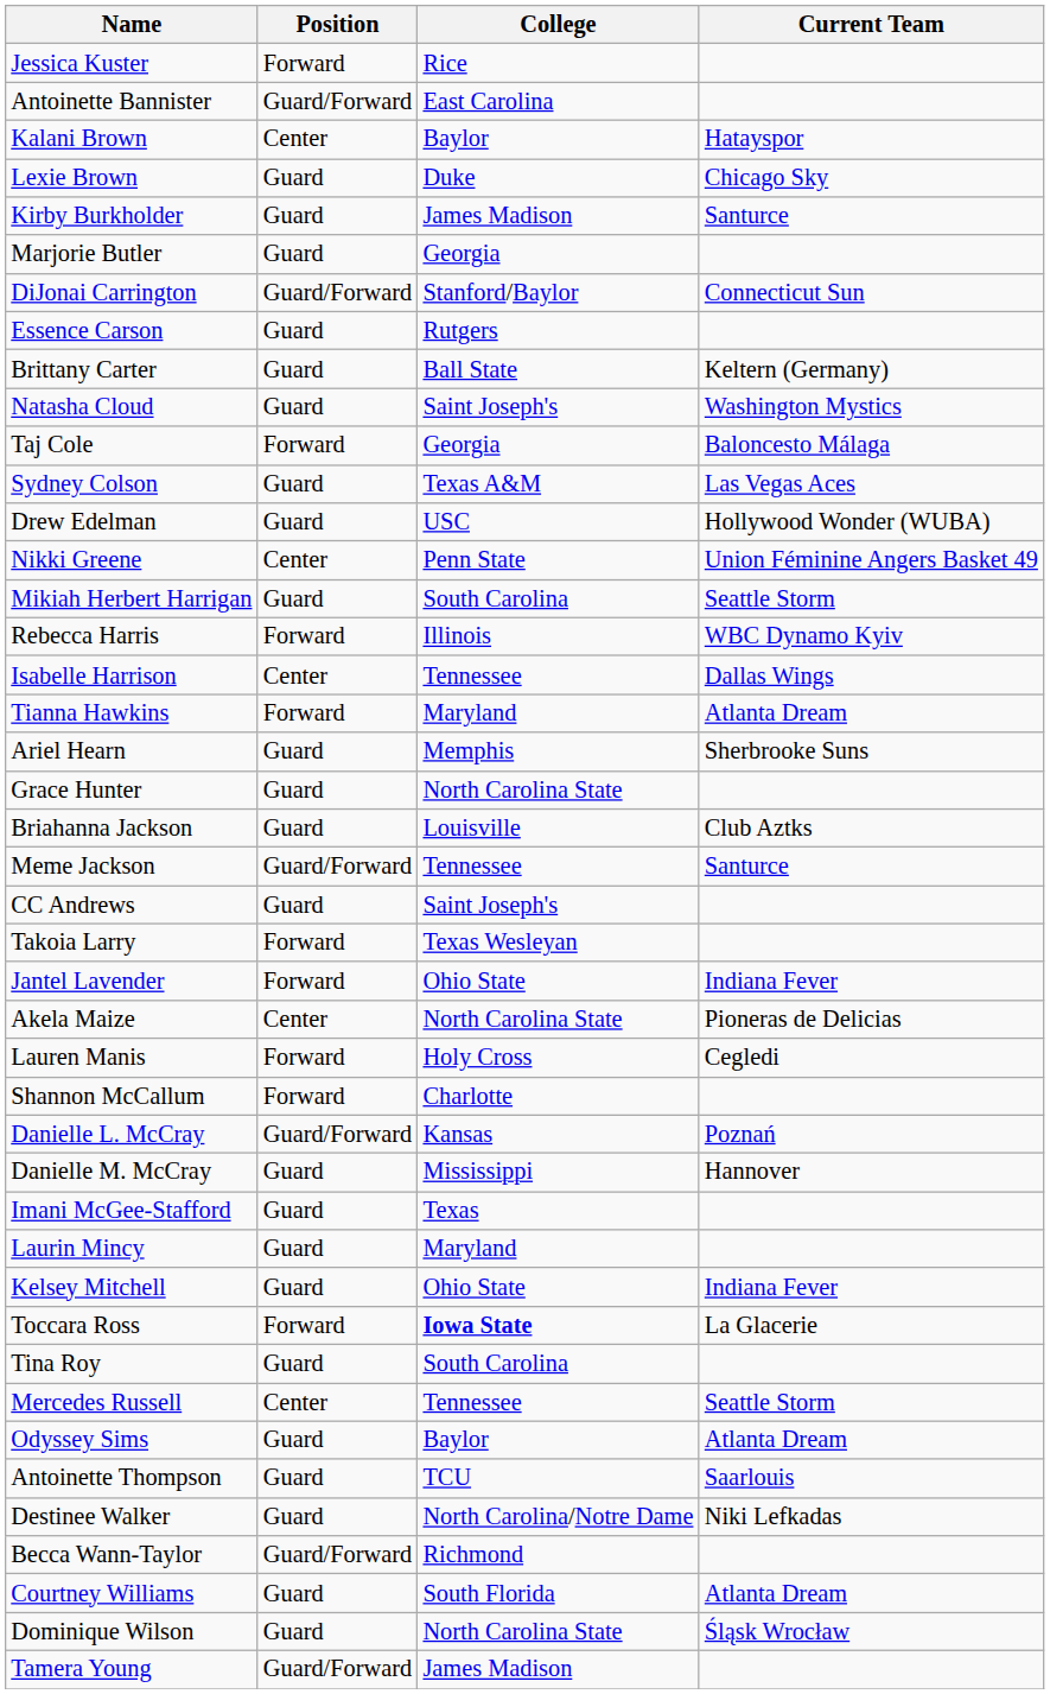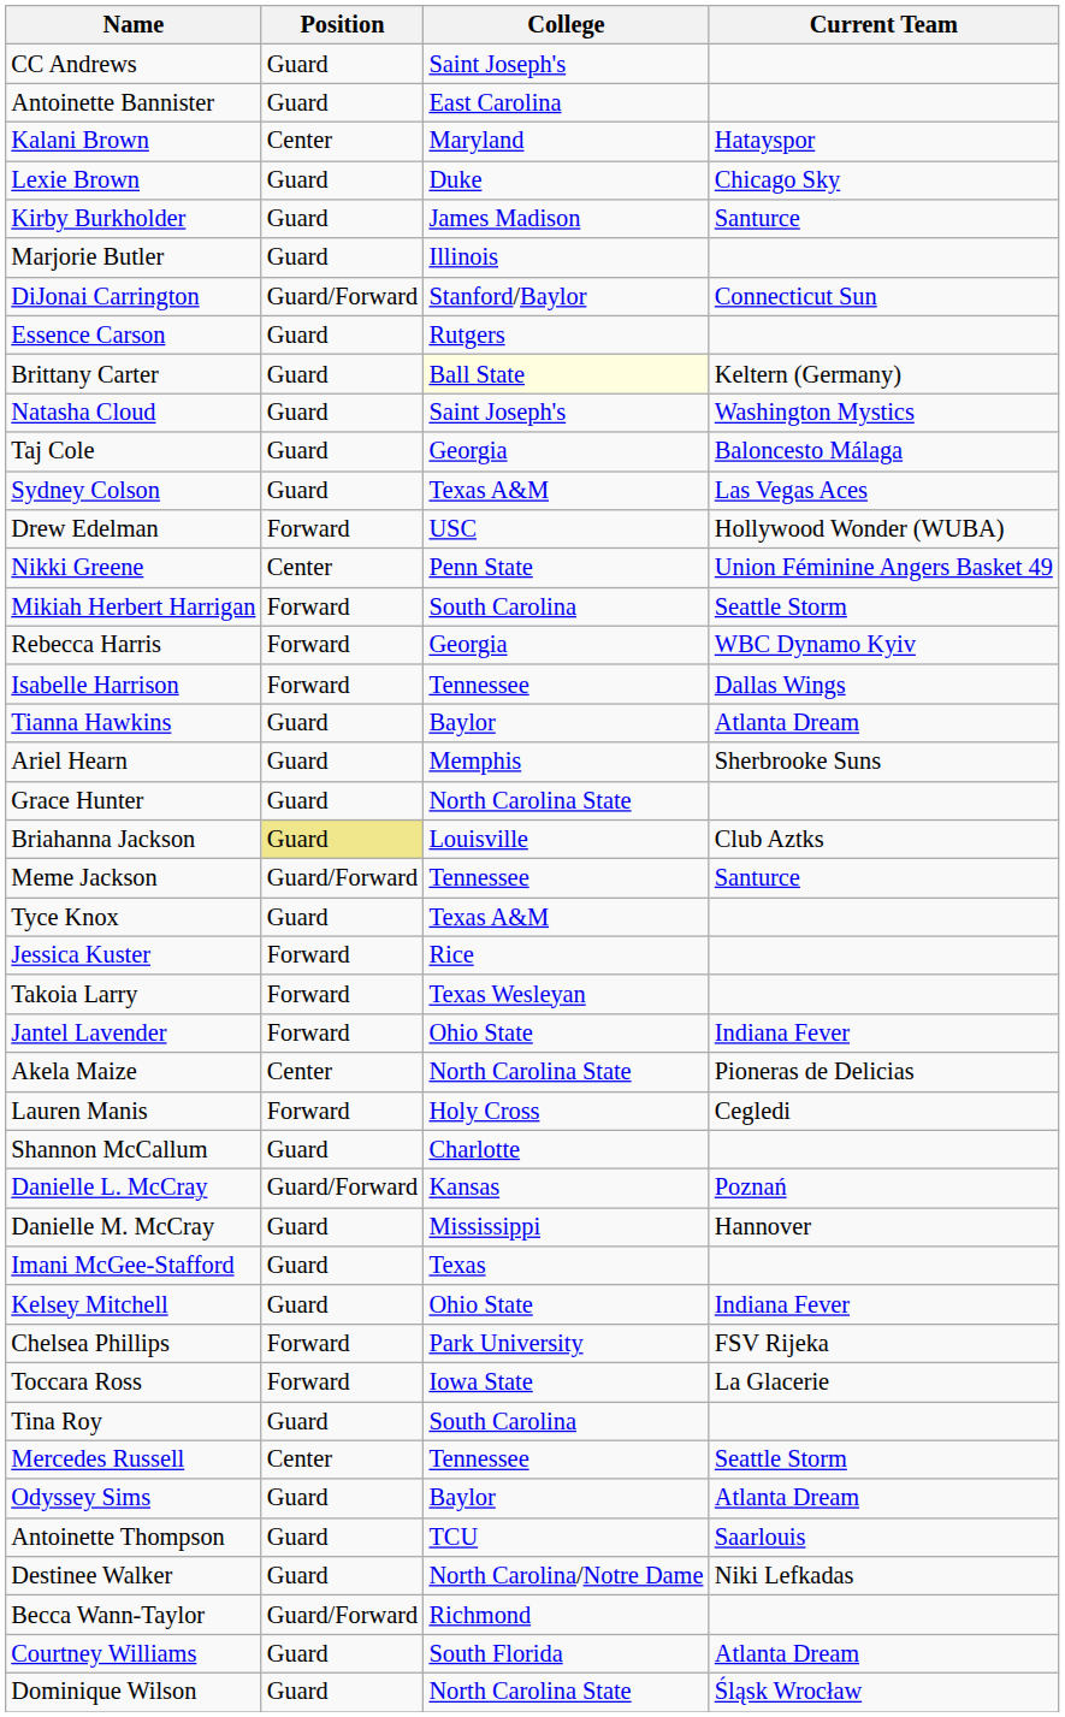rows swapped: CC Andrews <-> Jessica Kuster
Antoinette Bannister | Position: Guard/Forward -> Guard
Kalani Brown | College: Baylor -> Maryland
Marjorie Butler | College: Georgia -> Illinois
Brittany Carter | College: no background -> lightyellow background
Taj Cole | Position: Forward -> Guard
Drew Edelman | Position: Guard -> Forward
Mikiah Herbert Harrigan | Position: Guard -> Forward
Rebecca Harris | College: Illinois -> Georgia
Isabelle Harrison | Position: Center -> Forward
Tianna Hawkins | Position: Forward -> Guard
Tianna Hawkins | College: Maryland -> Baylor
Briahanna Jackson | Position: no background -> khaki background
+ row: Tyce Knox | Guard | Texas A&M
Shannon McCallum | Position: Forward -> Guard
- row: Laurin Mincy | Guard | Maryland
+ row: Chelsea Phillips | Forward | Park University | FSV Rijeka
Toccara Ross | College: bold -> normal
- row: Tamera Young | Guard/Forward | James Madison
